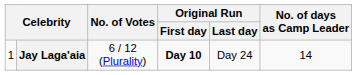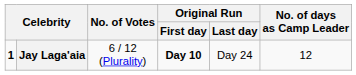Jay Laga'aia | column 1: normal -> bold
Jay Laga'aia | No. of days as Camp Leader: 14 -> 12
